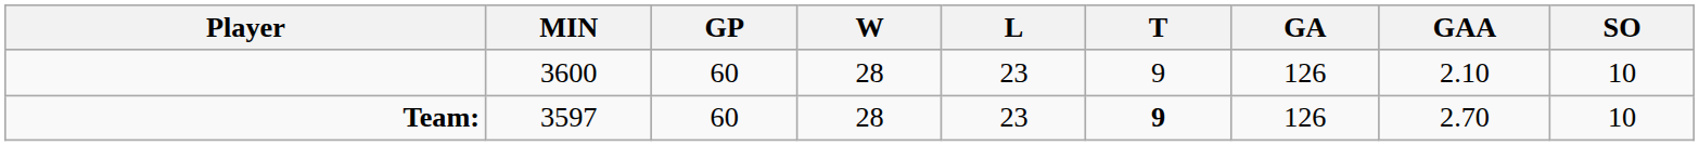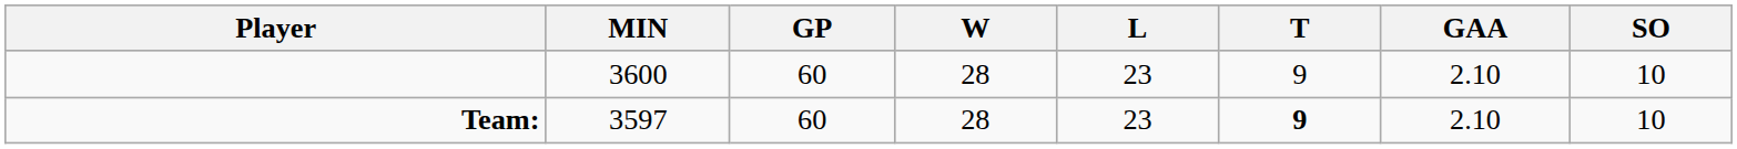- column: GA | 126 | 126
Team: | GAA: 2.70 -> 2.10
